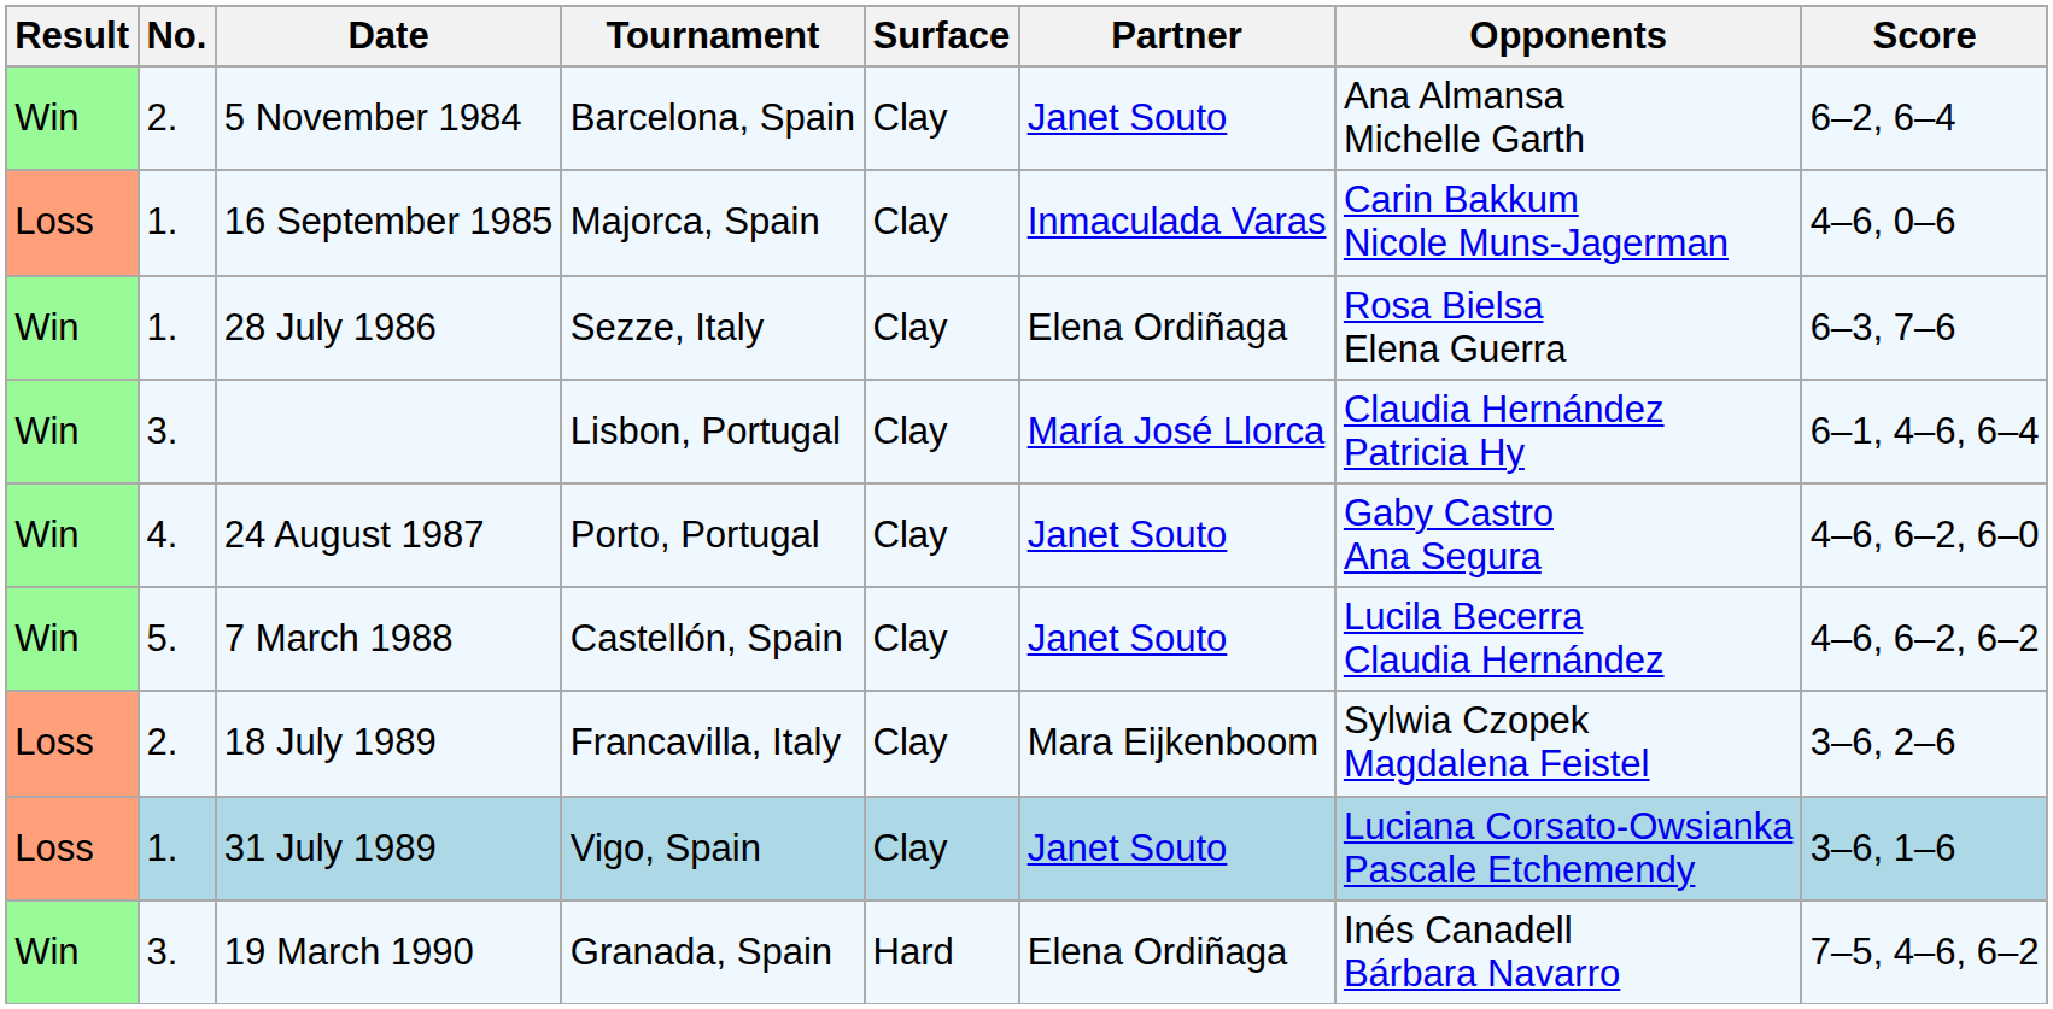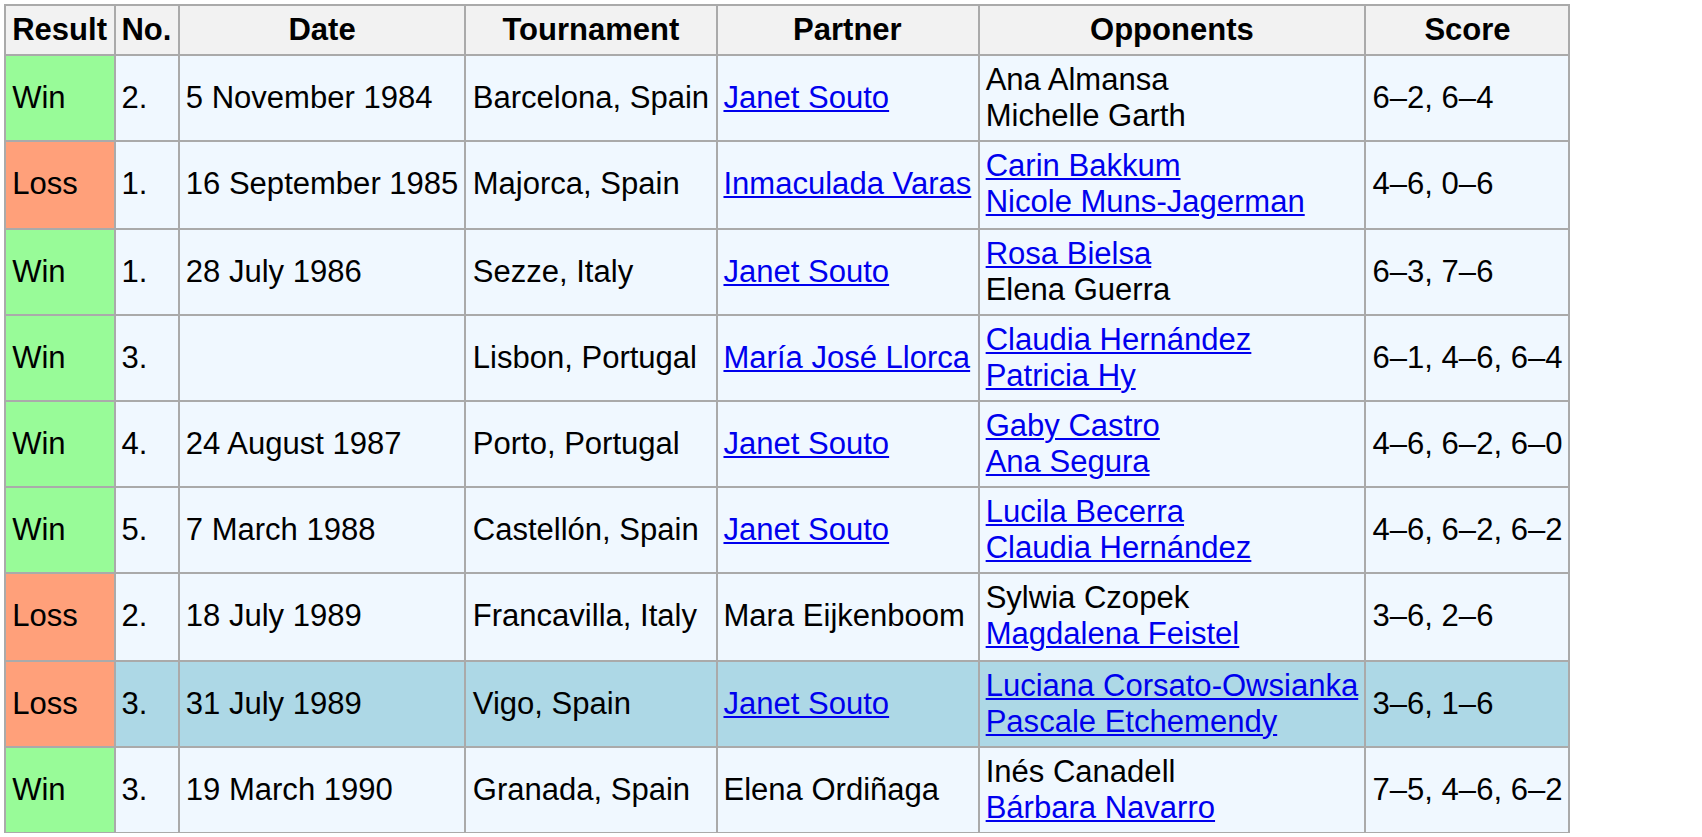- column: Surface | Clay | Clay | Clay | Clay | Clay | Clay | Clay | Clay | Hard
28 July 1986 | Partner: Elena Ordiñaga -> Janet Souto
31 July 1989 | No.: 1. -> 3.
